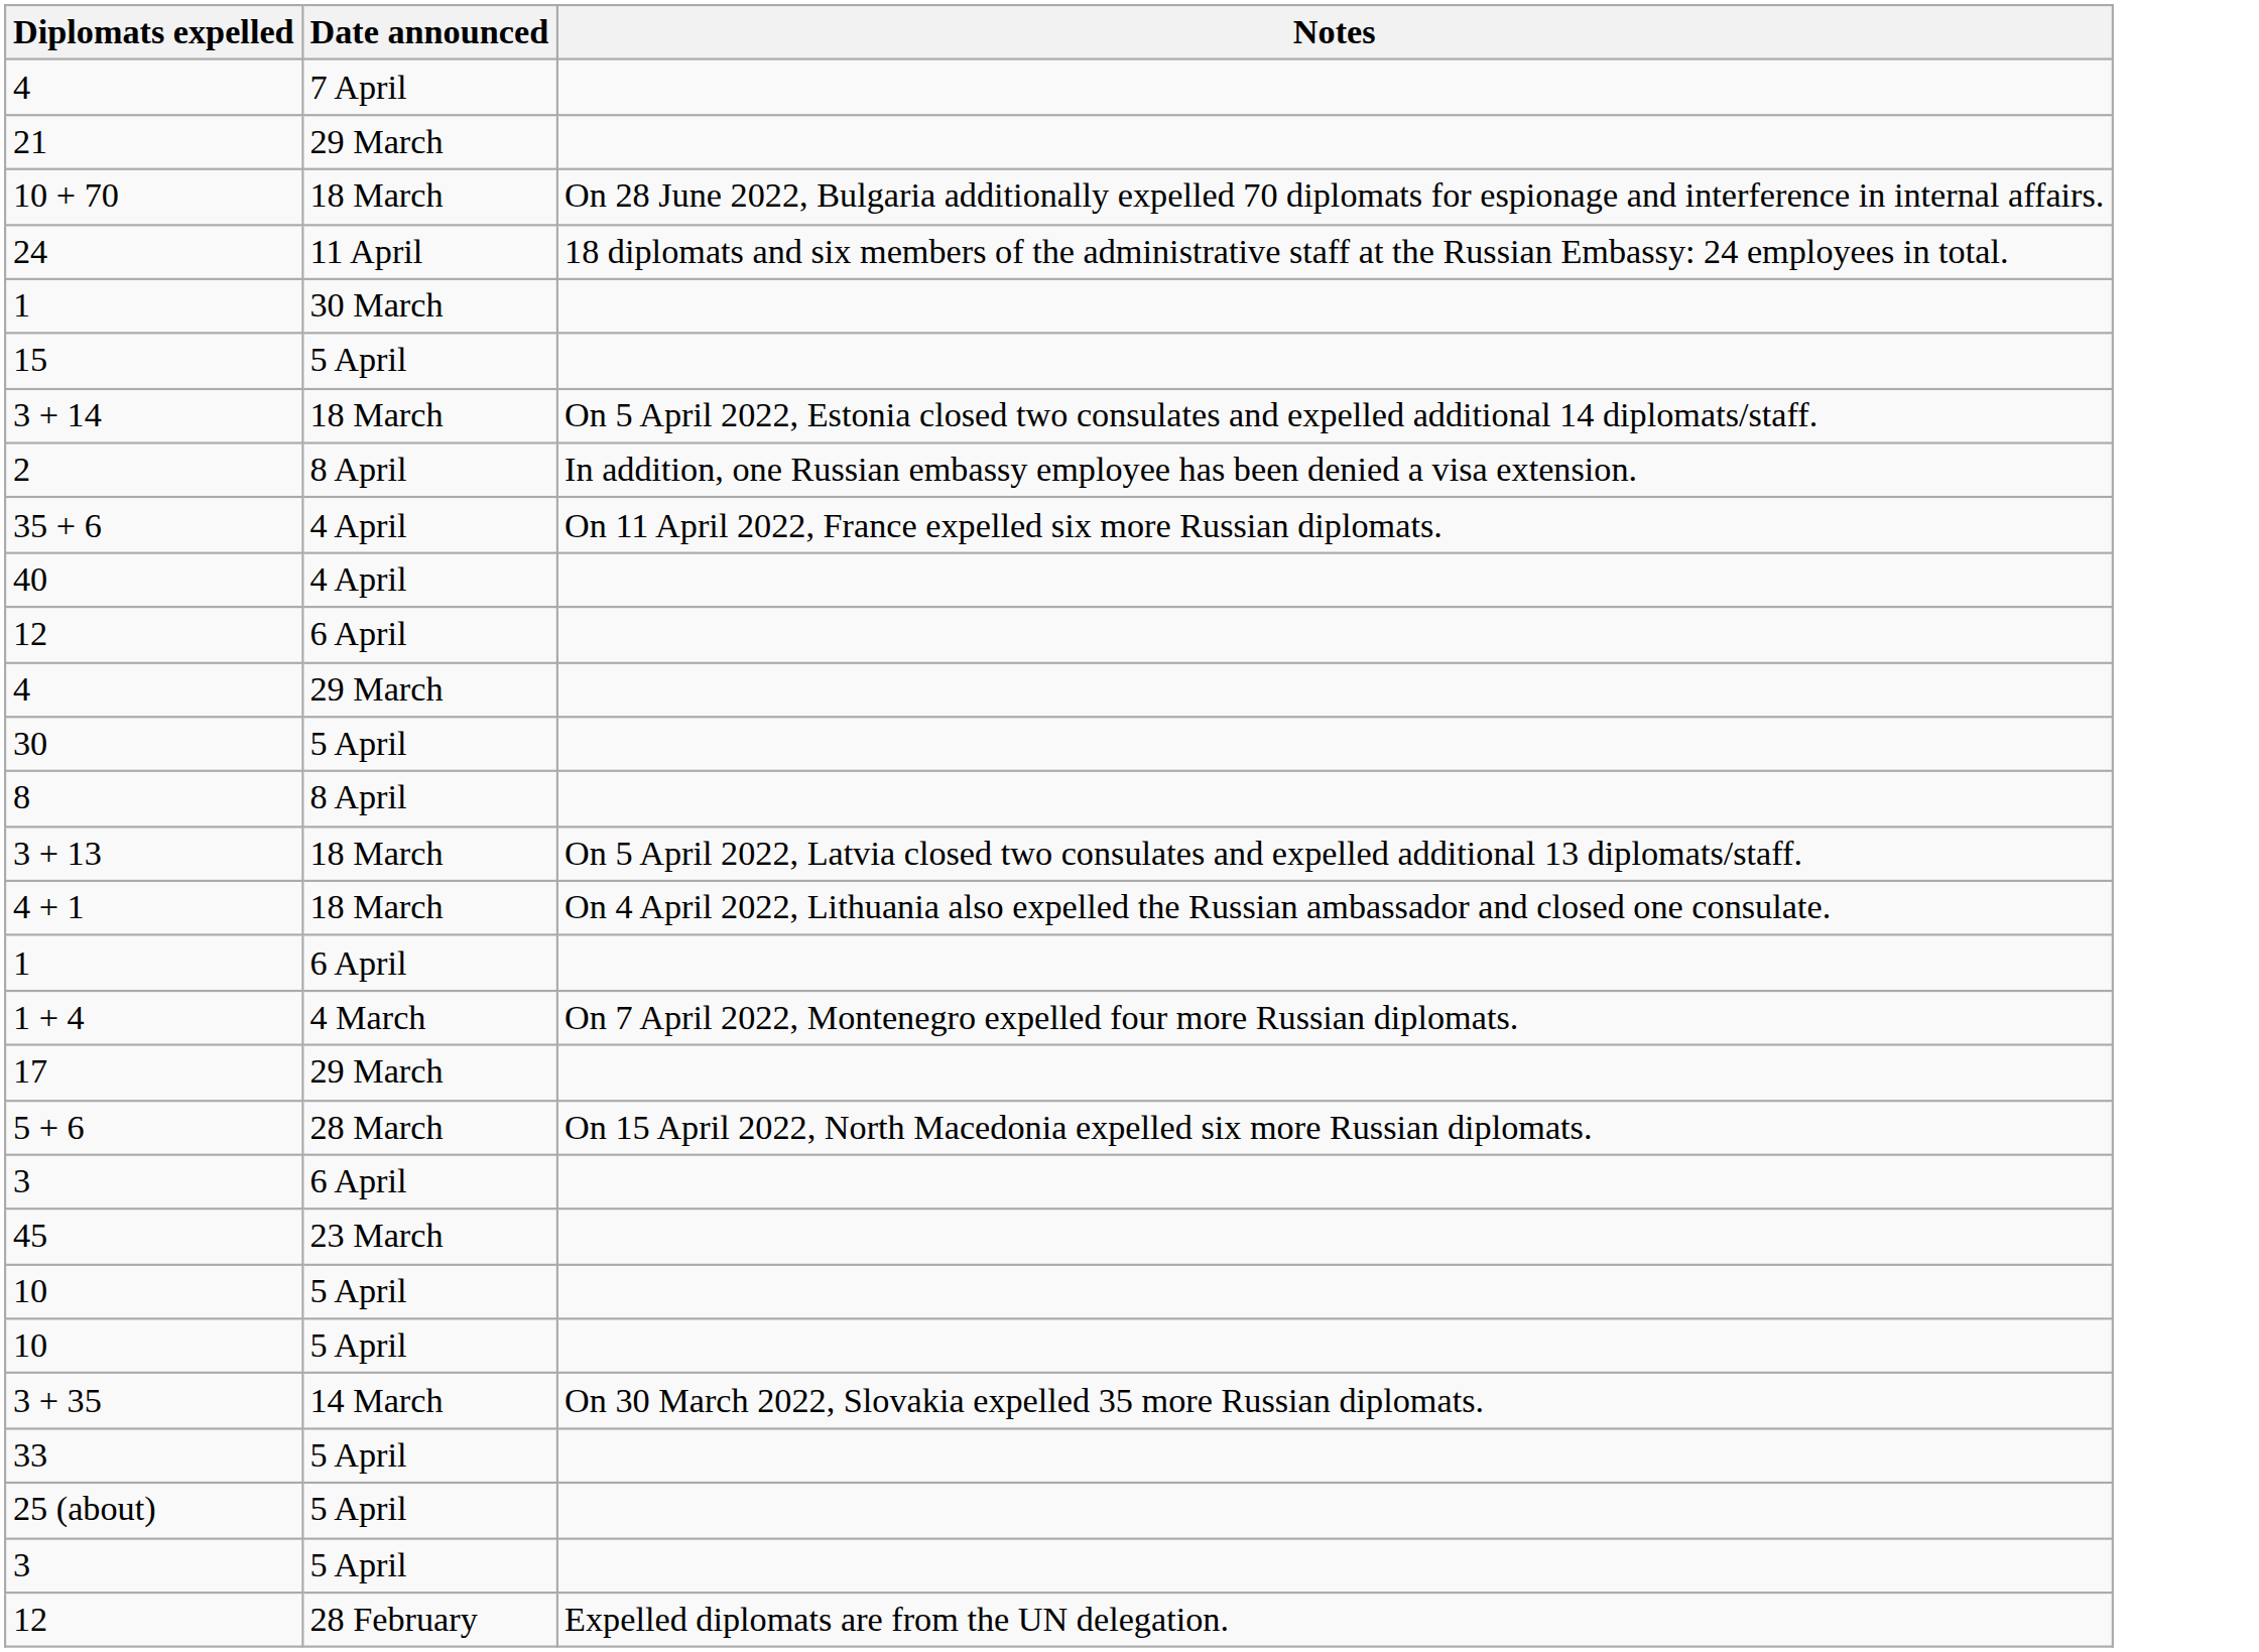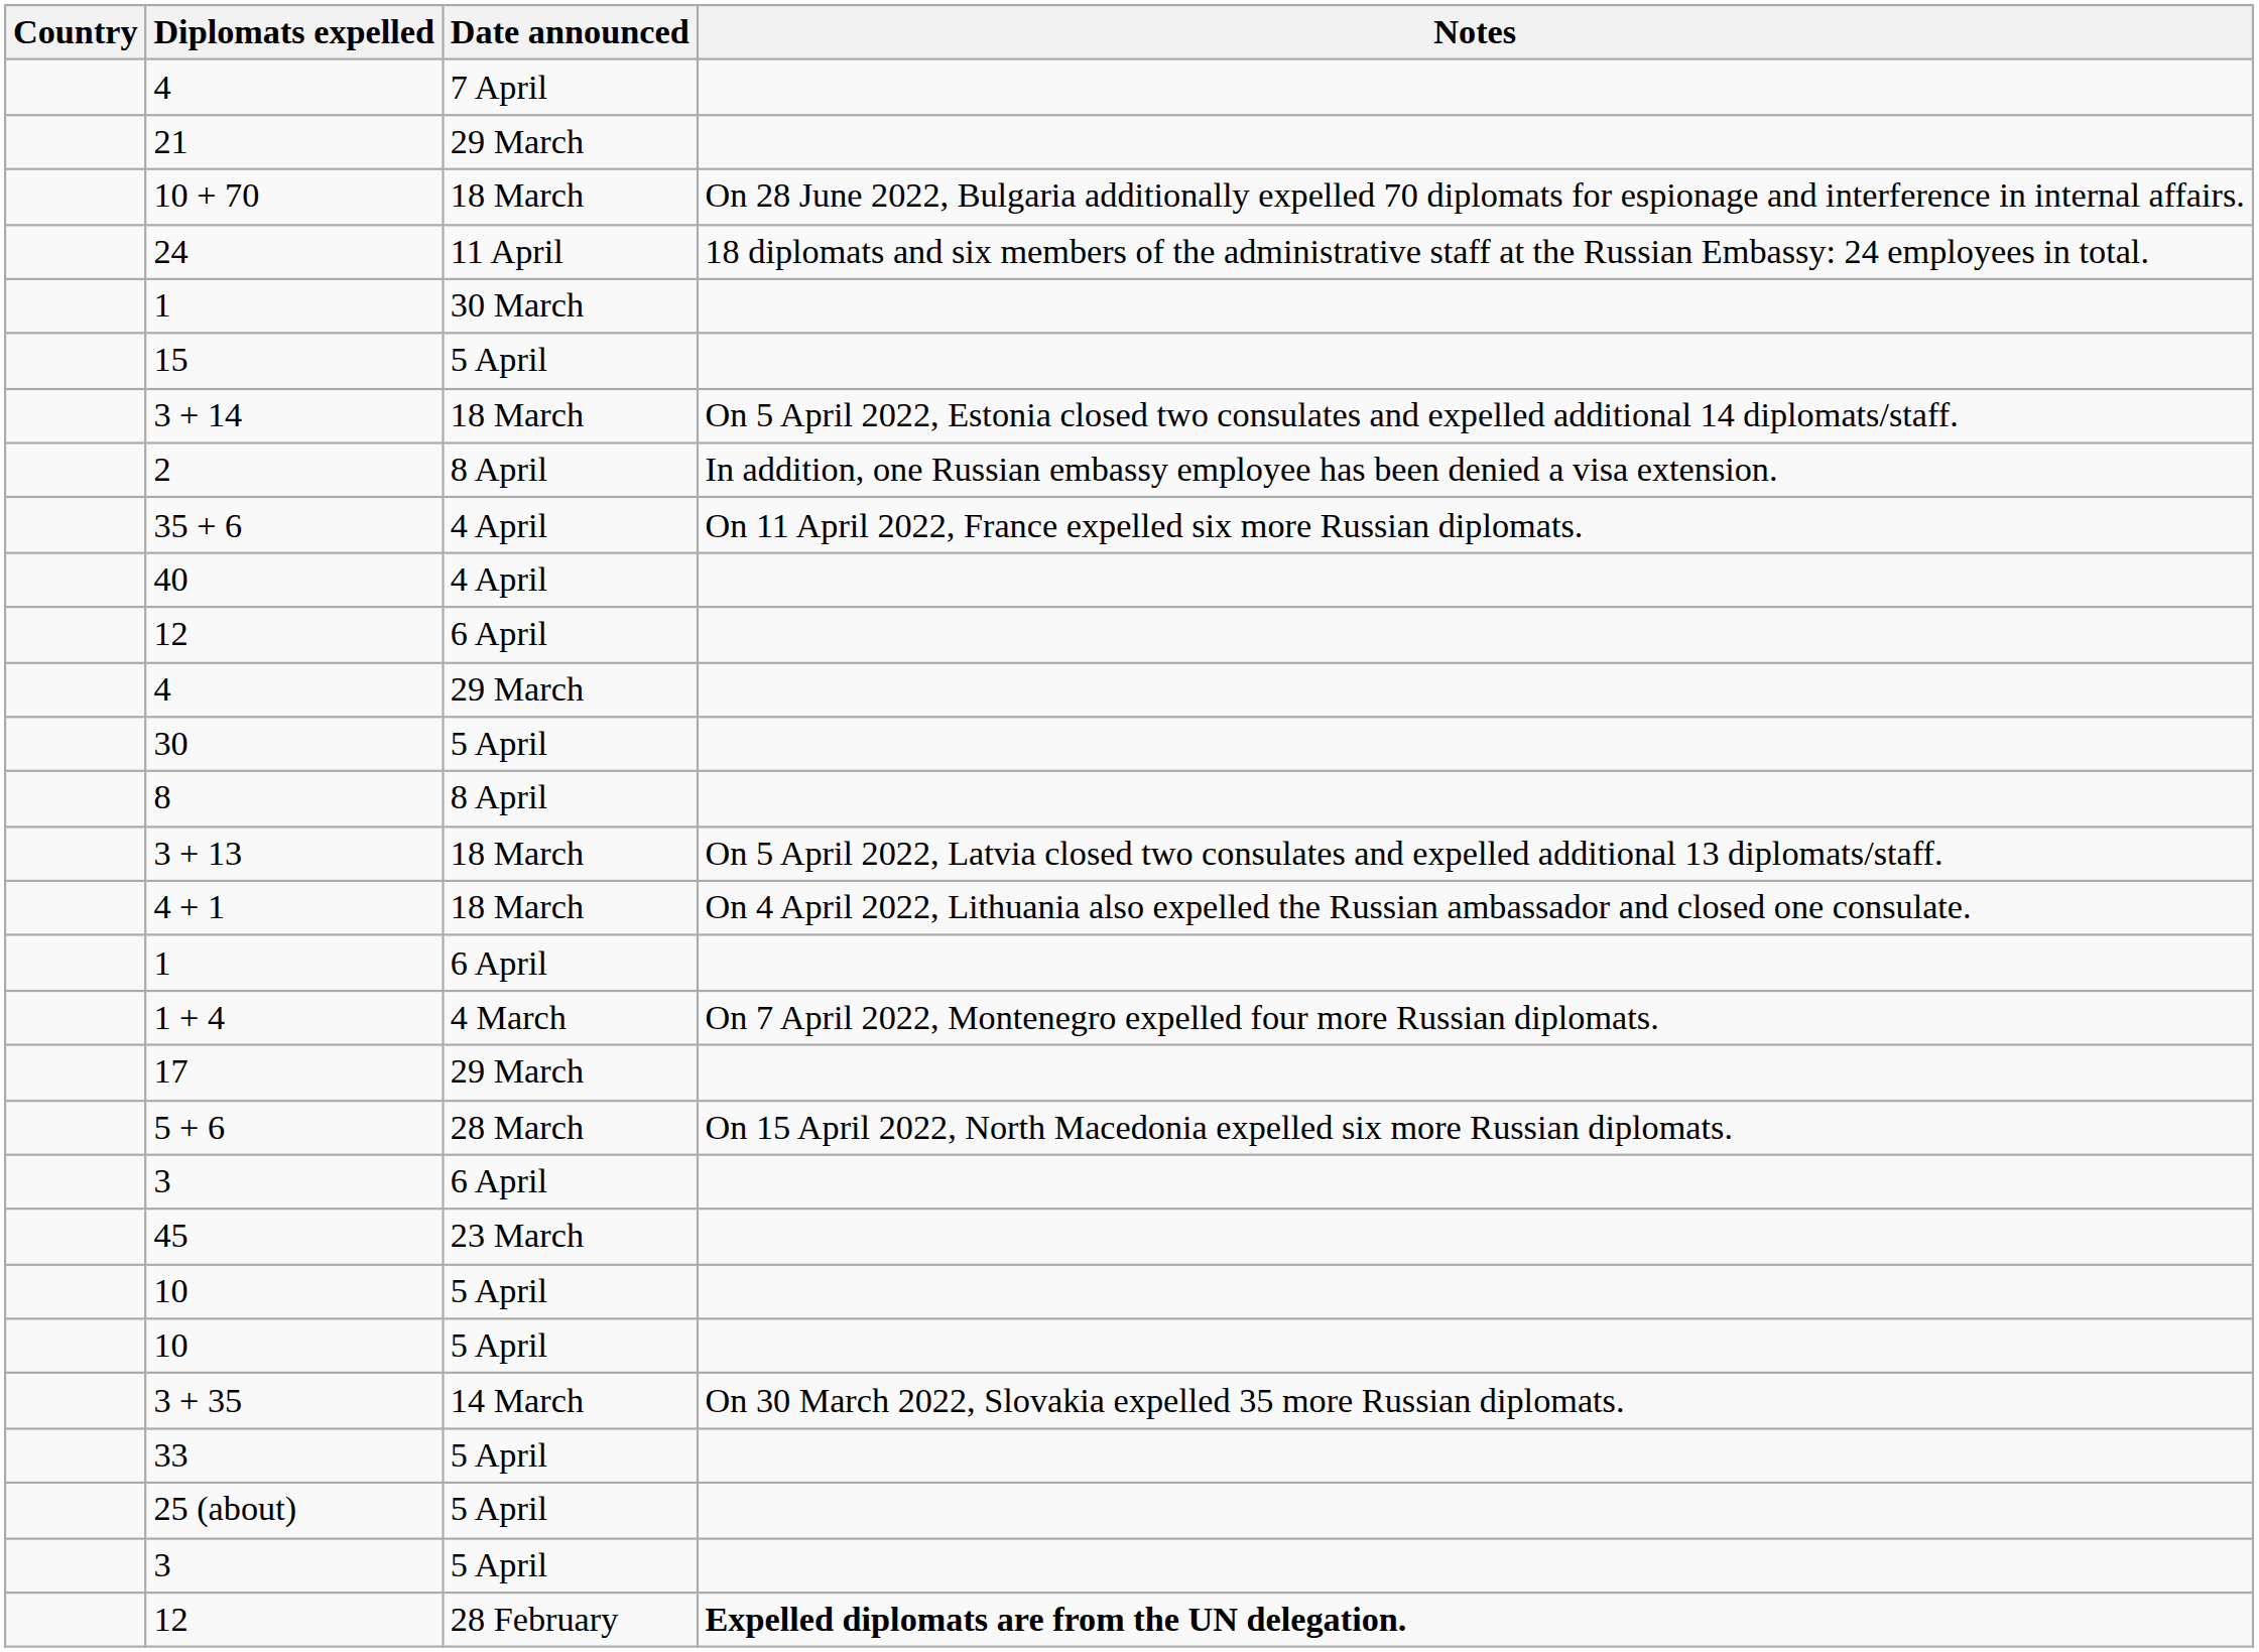+ column: Country
12 / 28 February | Notes: normal -> bold
